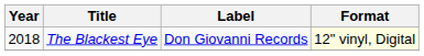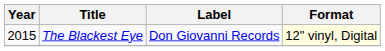The Blackest Eye | Year: 2018 -> 2015
